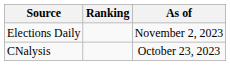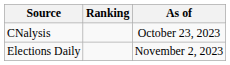rows swapped: CNalysis <-> Elections Daily
